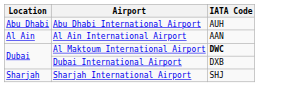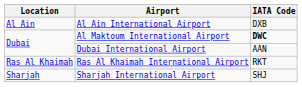- row: Abu Dhabi | Abu Dhabi International Airport | AUH
Al Ain International Airport | IATA Code: AAN -> DXB
Dubai International Airport | IATA Code: DXB -> AAN
+ row: Ras Al Khaimah | Ras Al Khaimah International Airport | RKT
